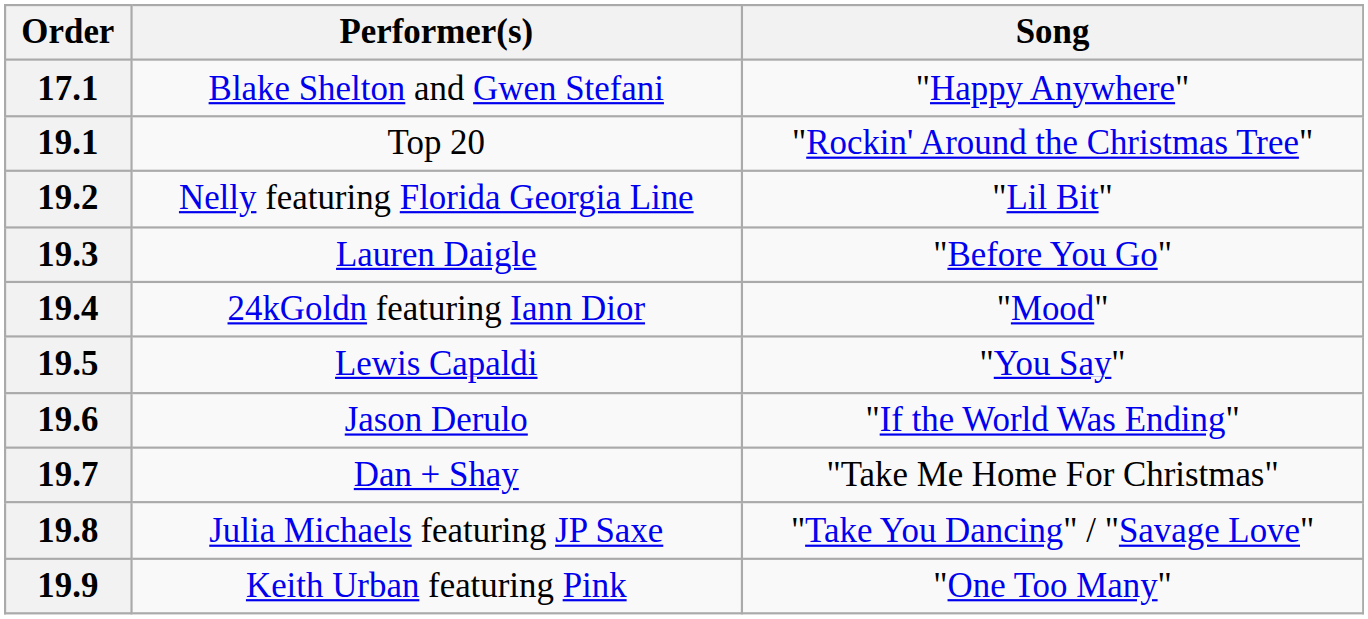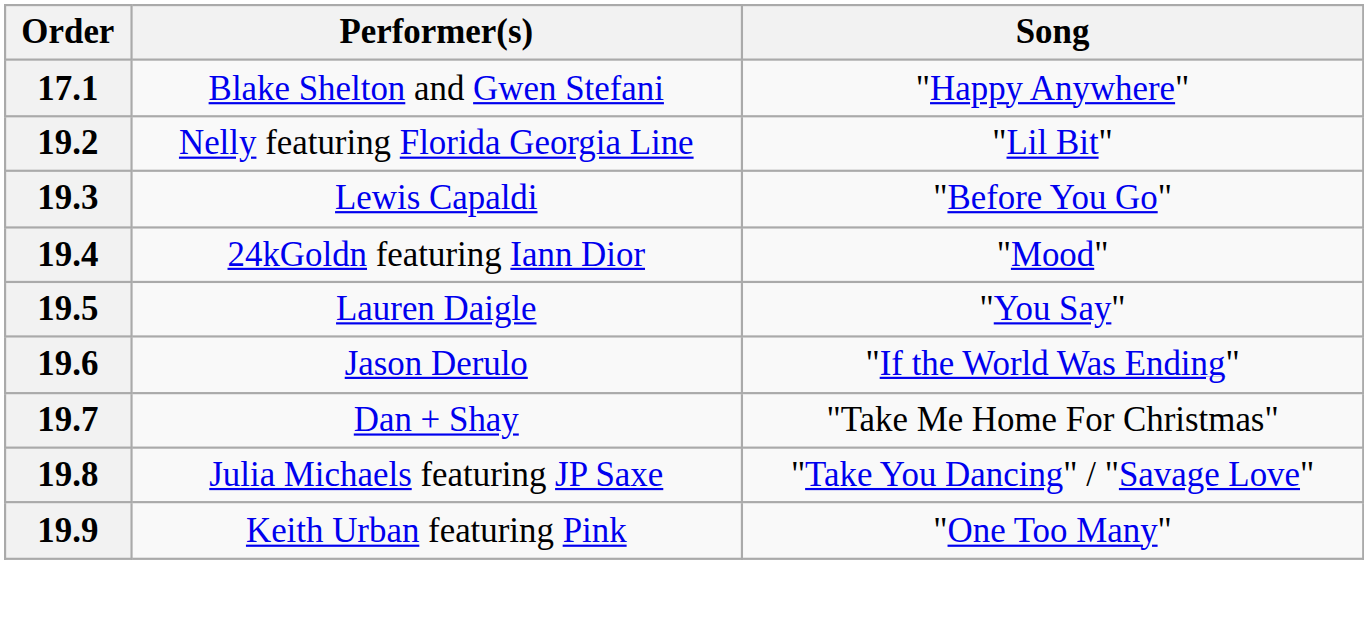- row: 19.1 | Top 20 | "Rockin' Around the Christmas Tree"
19.3 | Performer(s): Lauren Daigle -> Lewis Capaldi
19.5 | Performer(s): Lewis Capaldi -> Lauren Daigle
